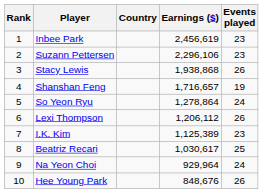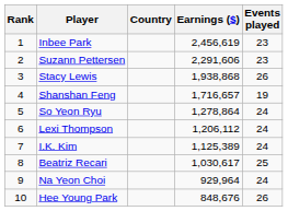Suzann Pettersen | Earnings ($): 2,296,106 -> 2,291,606
Lexi Thompson | Events played: 26 -> 24
I.K. Kim | Events played: 23 -> 24
